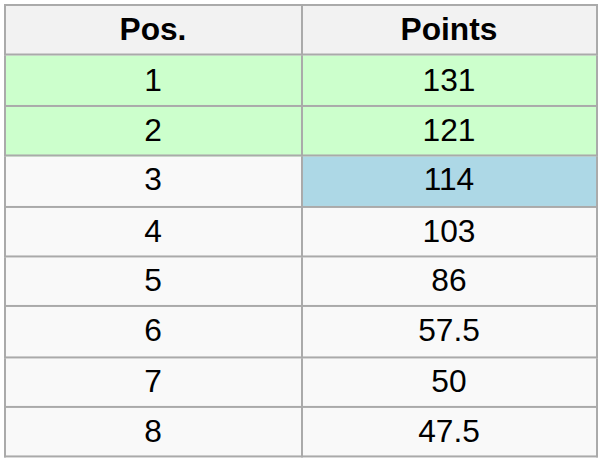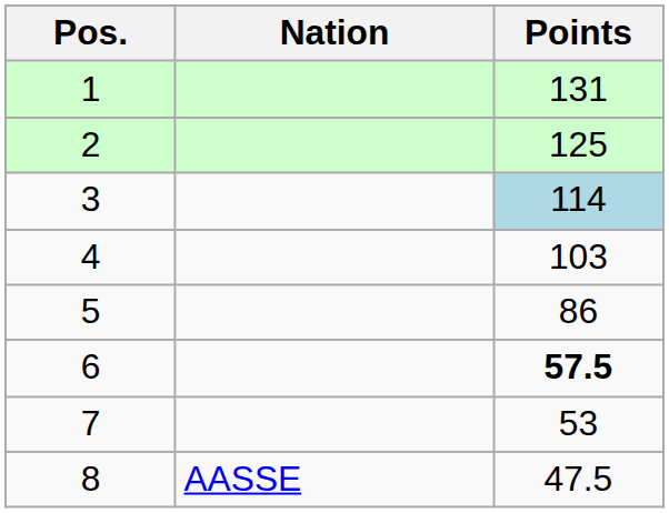+ column: Nation | AASSE
2 | Points: 121 -> 125
6 | Points: normal -> bold
7 | Points: 50 -> 53
